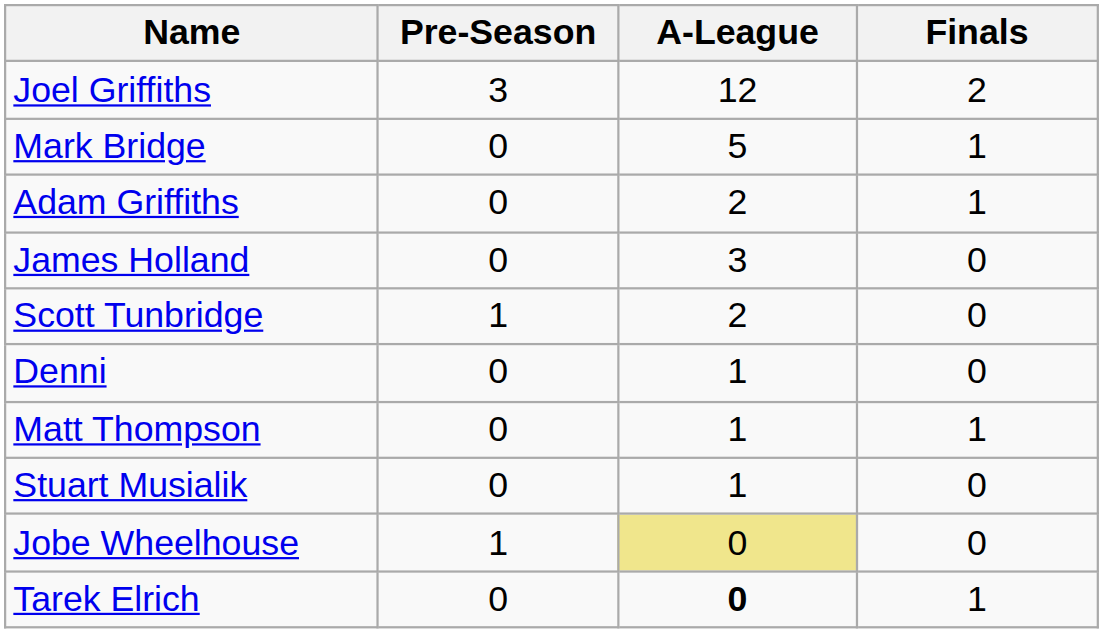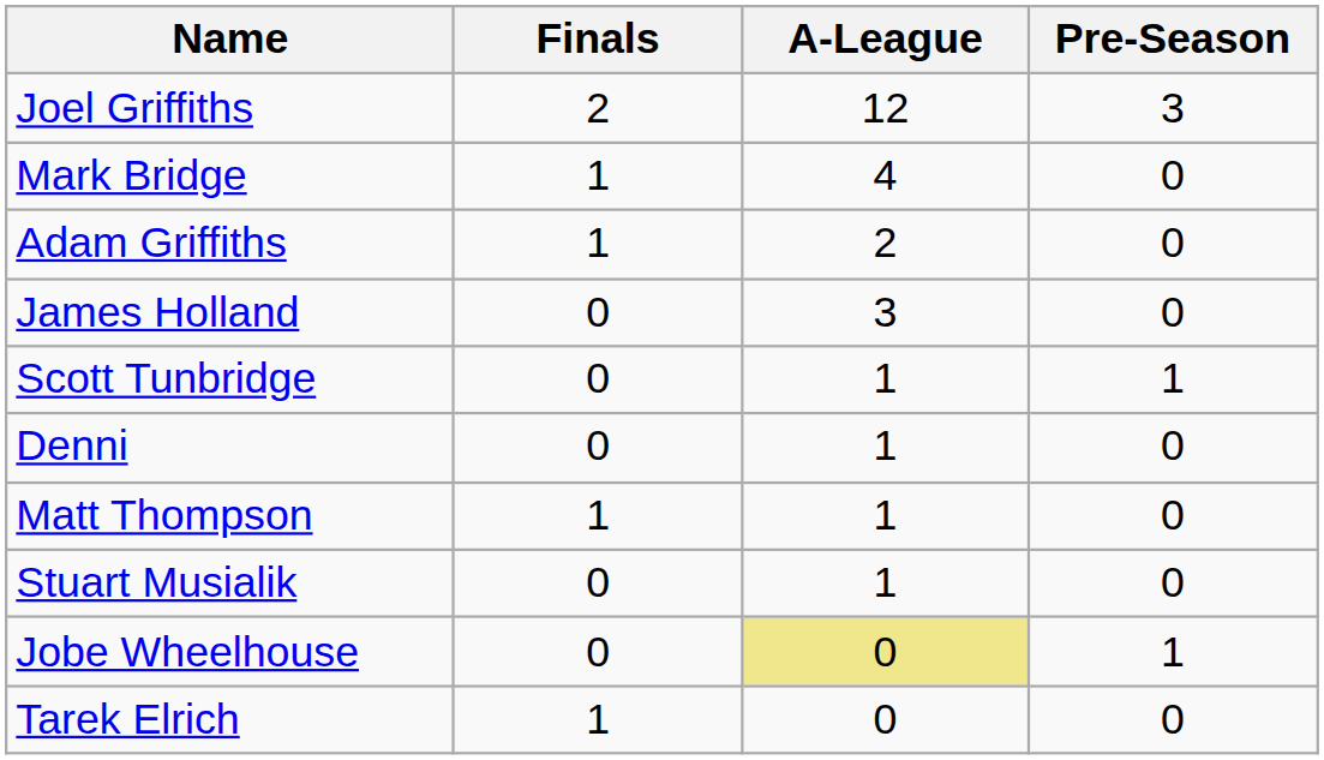columns swapped: Pre-Season <-> Finals
Mark Bridge | A-League: 5 -> 4
Scott Tunbridge | A-League: 2 -> 1
Tarek Elrich | A-League: bold -> normal
